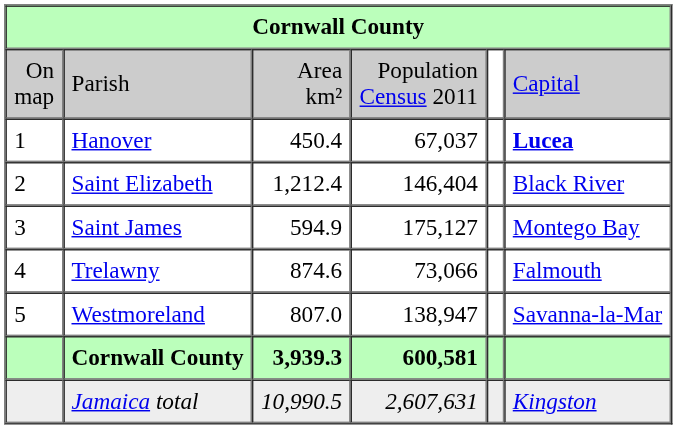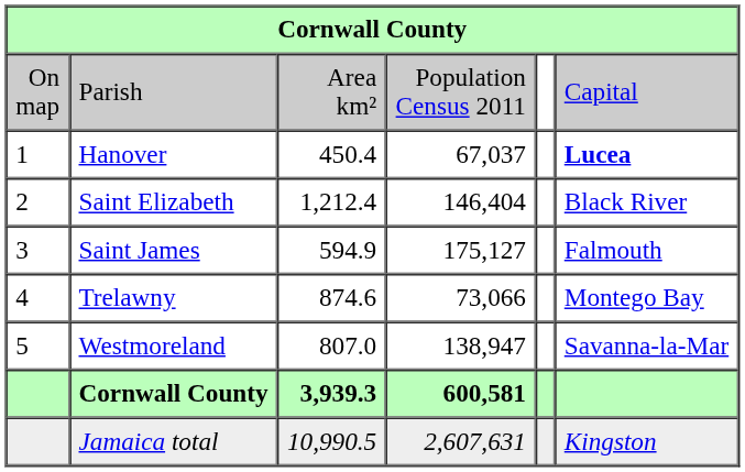Saint James | column 6: Montego Bay -> Falmouth
Trelawny | column 6: Falmouth -> Montego Bay
